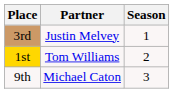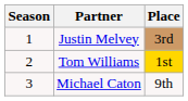columns swapped: Season <-> Place
